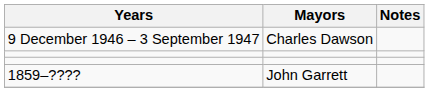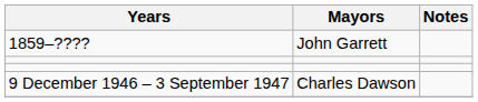rows swapped: 1859–???? <-> 9 December 1946 – 3 September 1947
